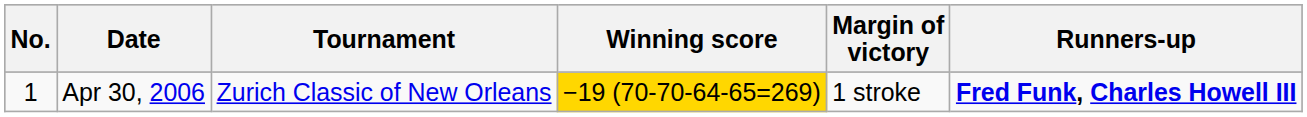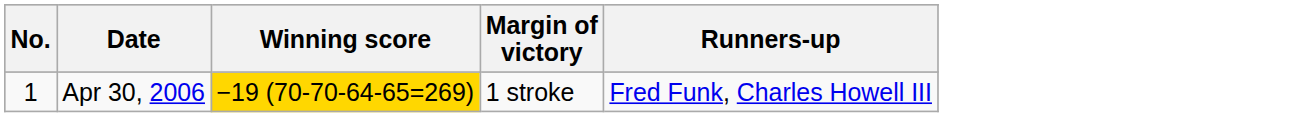- column: Tournament | Zurich Classic of New Orleans
Apr 30, 2006 | Runners-up: bold -> normal
